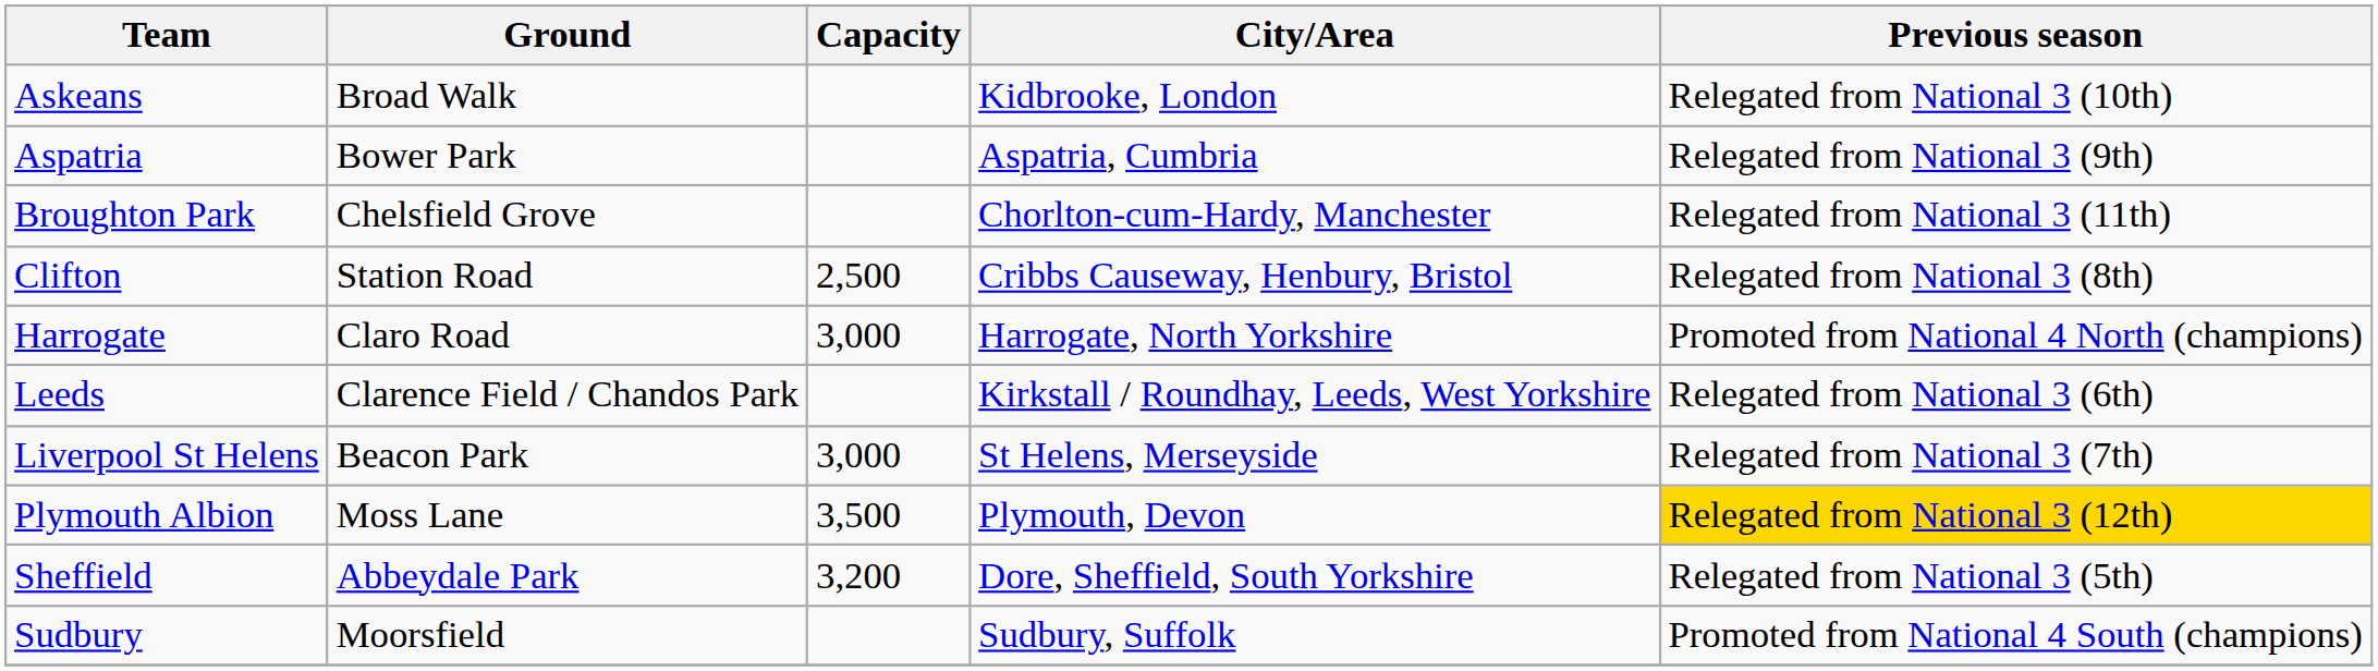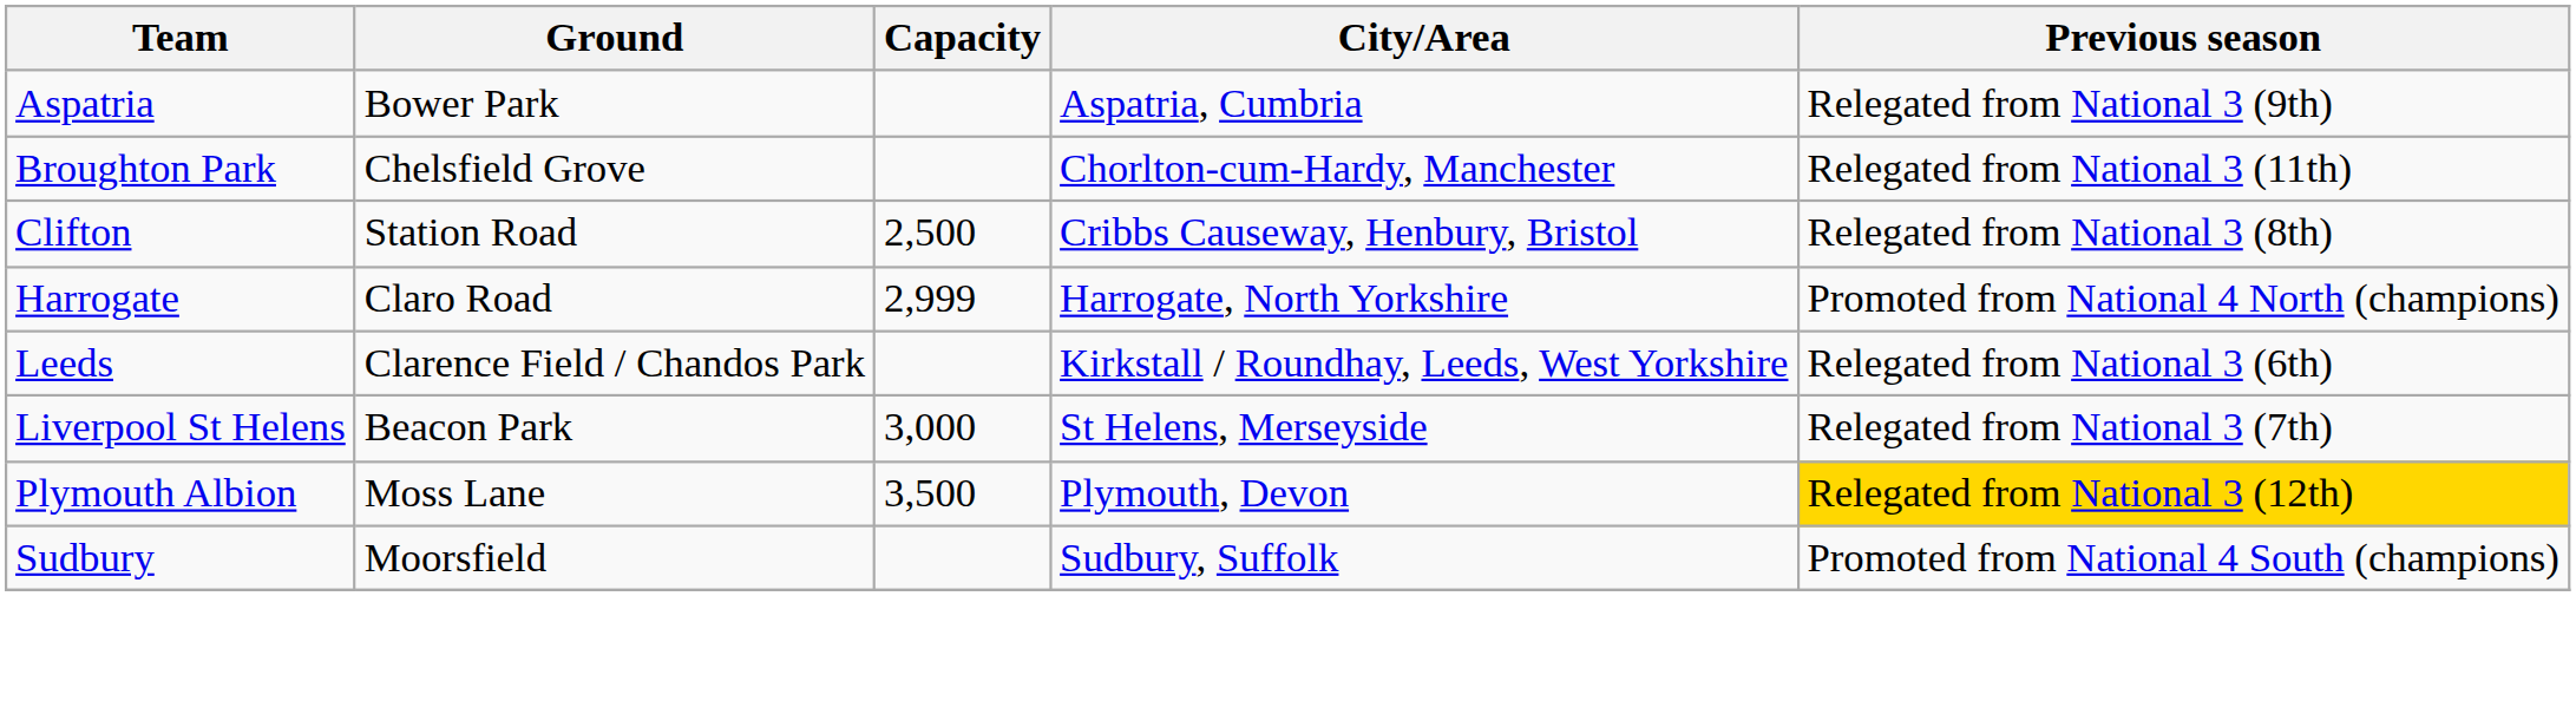- row: Askeans | Broad Walk | Kidbrooke, London | Relegated from National 3 (10th)
Harrogate | Capacity: 3,000 -> 2,999
- row: Sheffield | Abbeydale Park | 3,200 | Dore, Sheffield, South Yorkshire | Relegated from National 3 (5th)
